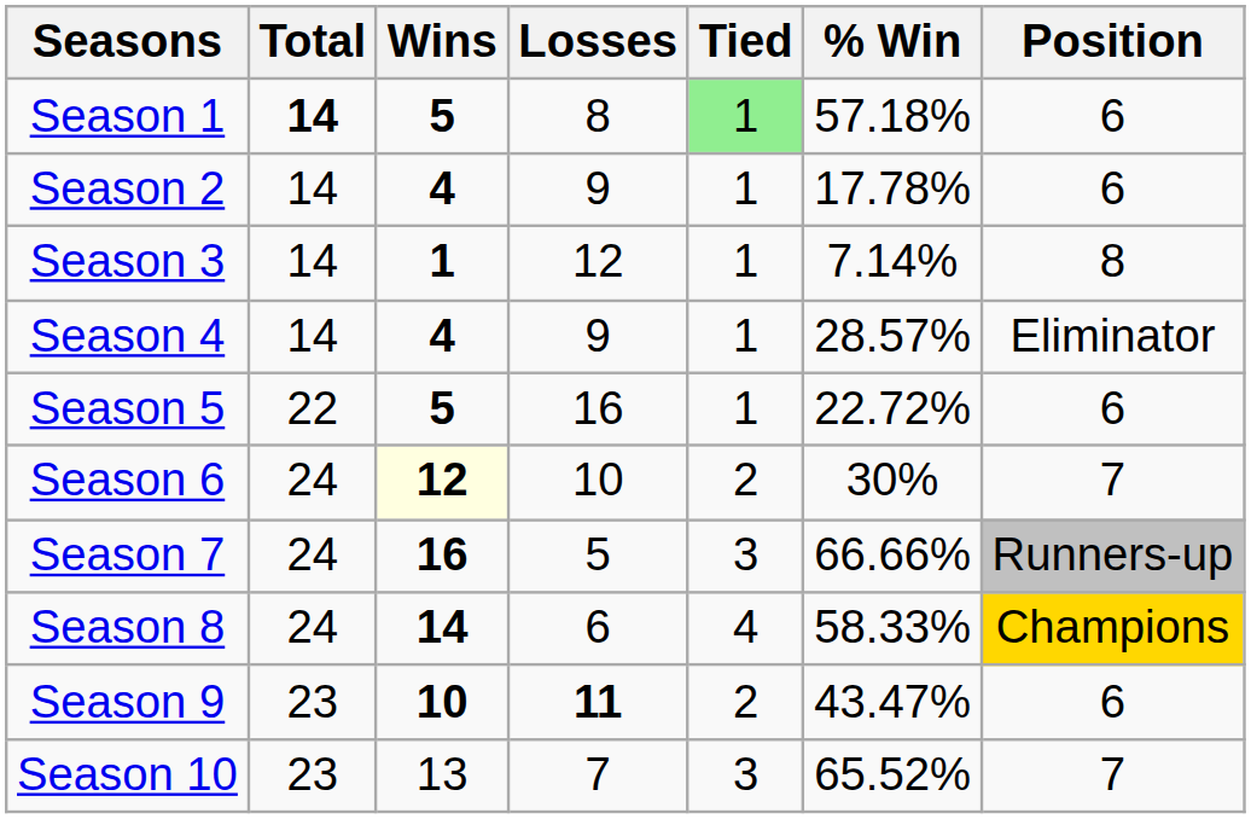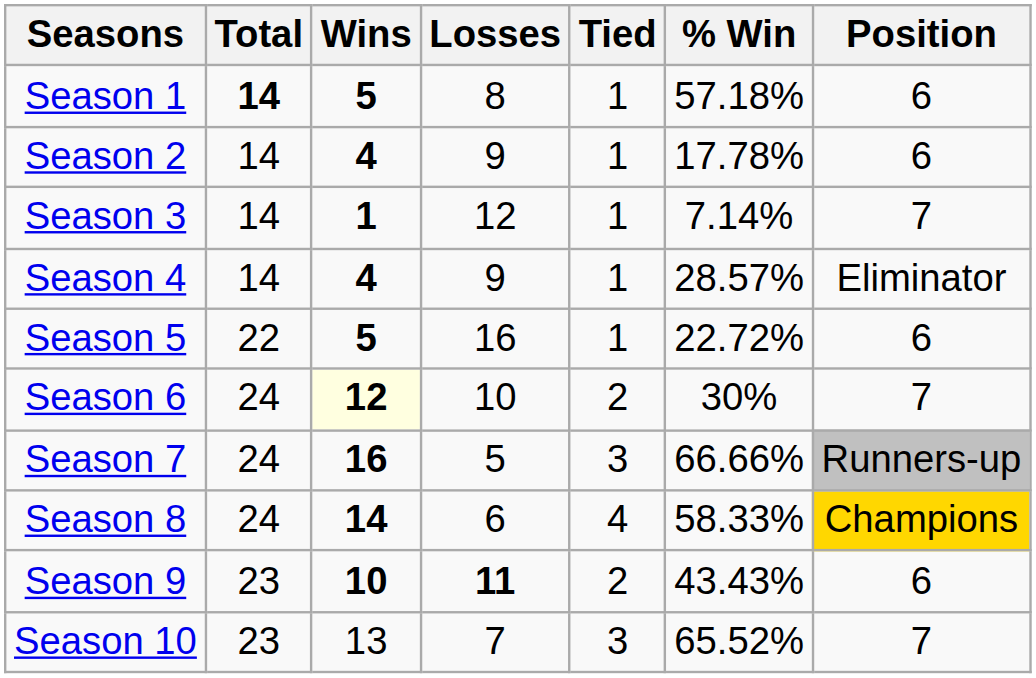Season 1 | Tied: lightgreen background -> no background
Season 3 | Position: 8 -> 7
Season 9 | % Win: 43.47% -> 43.43%
